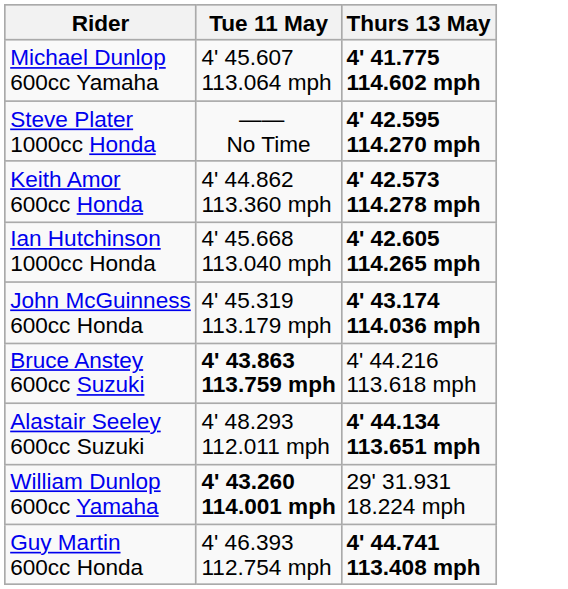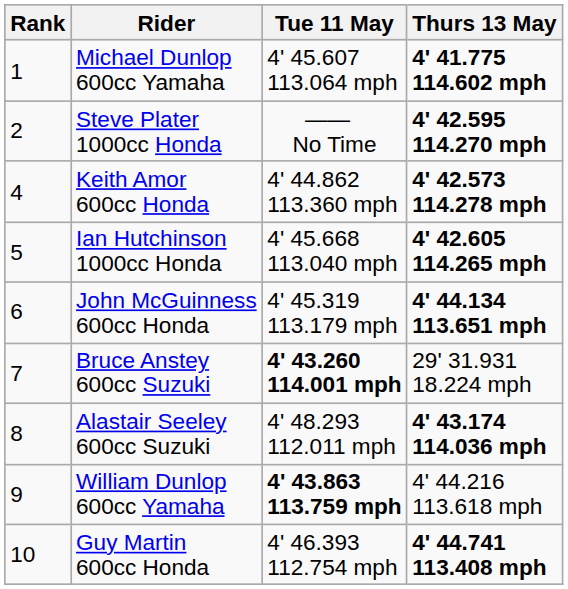+ column: Rank | 1 | 2 | 4 | 5 | 6 | 7 | 8 | 9 | 10
John McGuinness 600cc Honda | Thurs 13 May: 4' 43.174 114.036 mph -> 4' 44.134 113.651 mph
Bruce Anstey 600cc Suzuki | Tue 11 May: 4' 43.863 113.759 mph -> 4' 43.260 114.001 mph
Bruce Anstey 600cc Suzuki | Thurs 13 May: 4' 44.216 113.618 mph -> 29' 31.931 18.224 mph
Alastair Seeley 600cc Suzuki | Thurs 13 May: 4' 44.134 113.651 mph -> 4' 43.174 114.036 mph
William Dunlop 600cc Yamaha | Tue 11 May: 4' 43.260 114.001 mph -> 4' 43.863 113.759 mph
William Dunlop 600cc Yamaha | Thurs 13 May: 29' 31.931 18.224 mph -> 4' 44.216 113.618 mph
